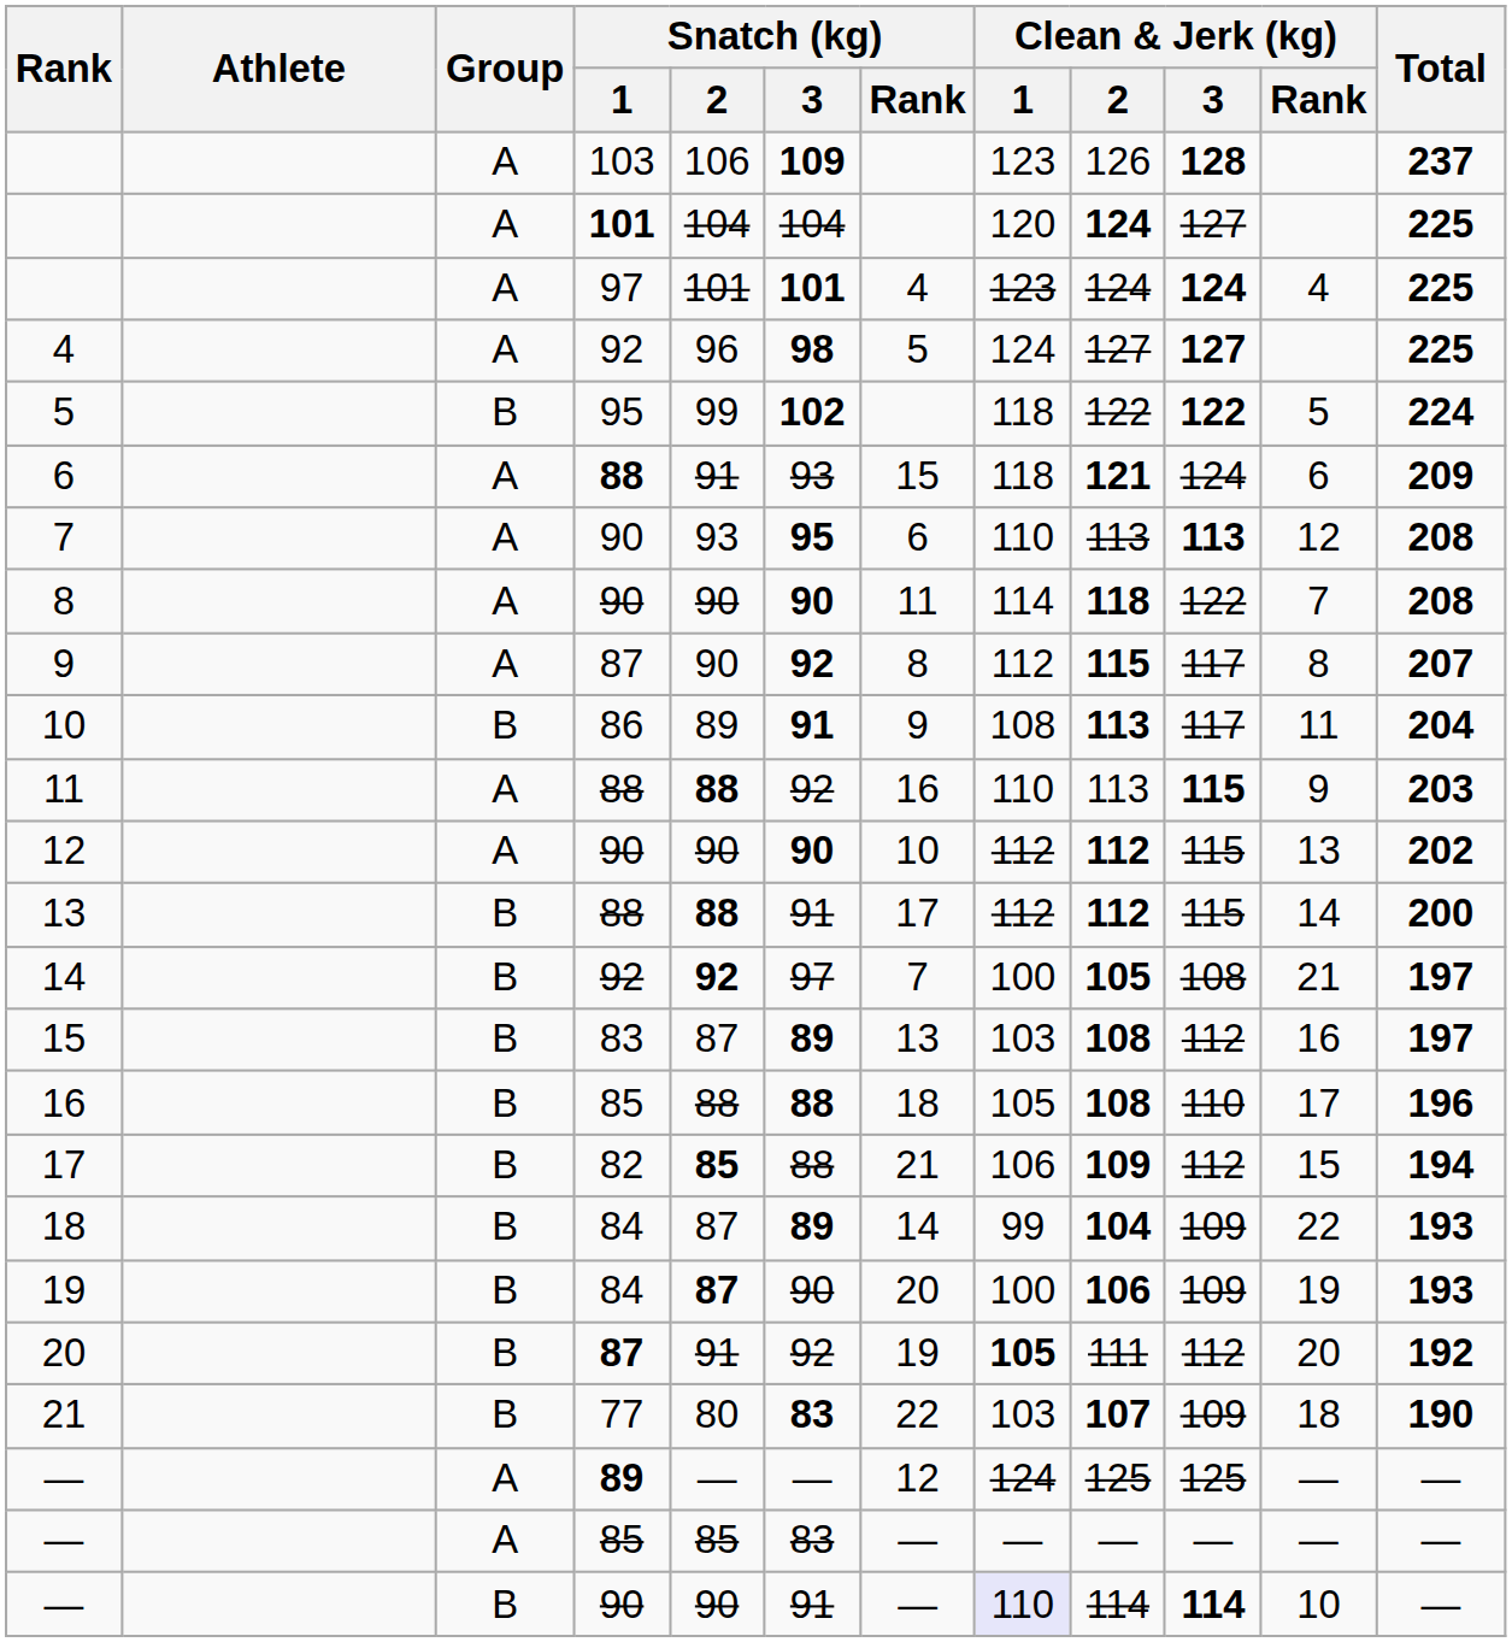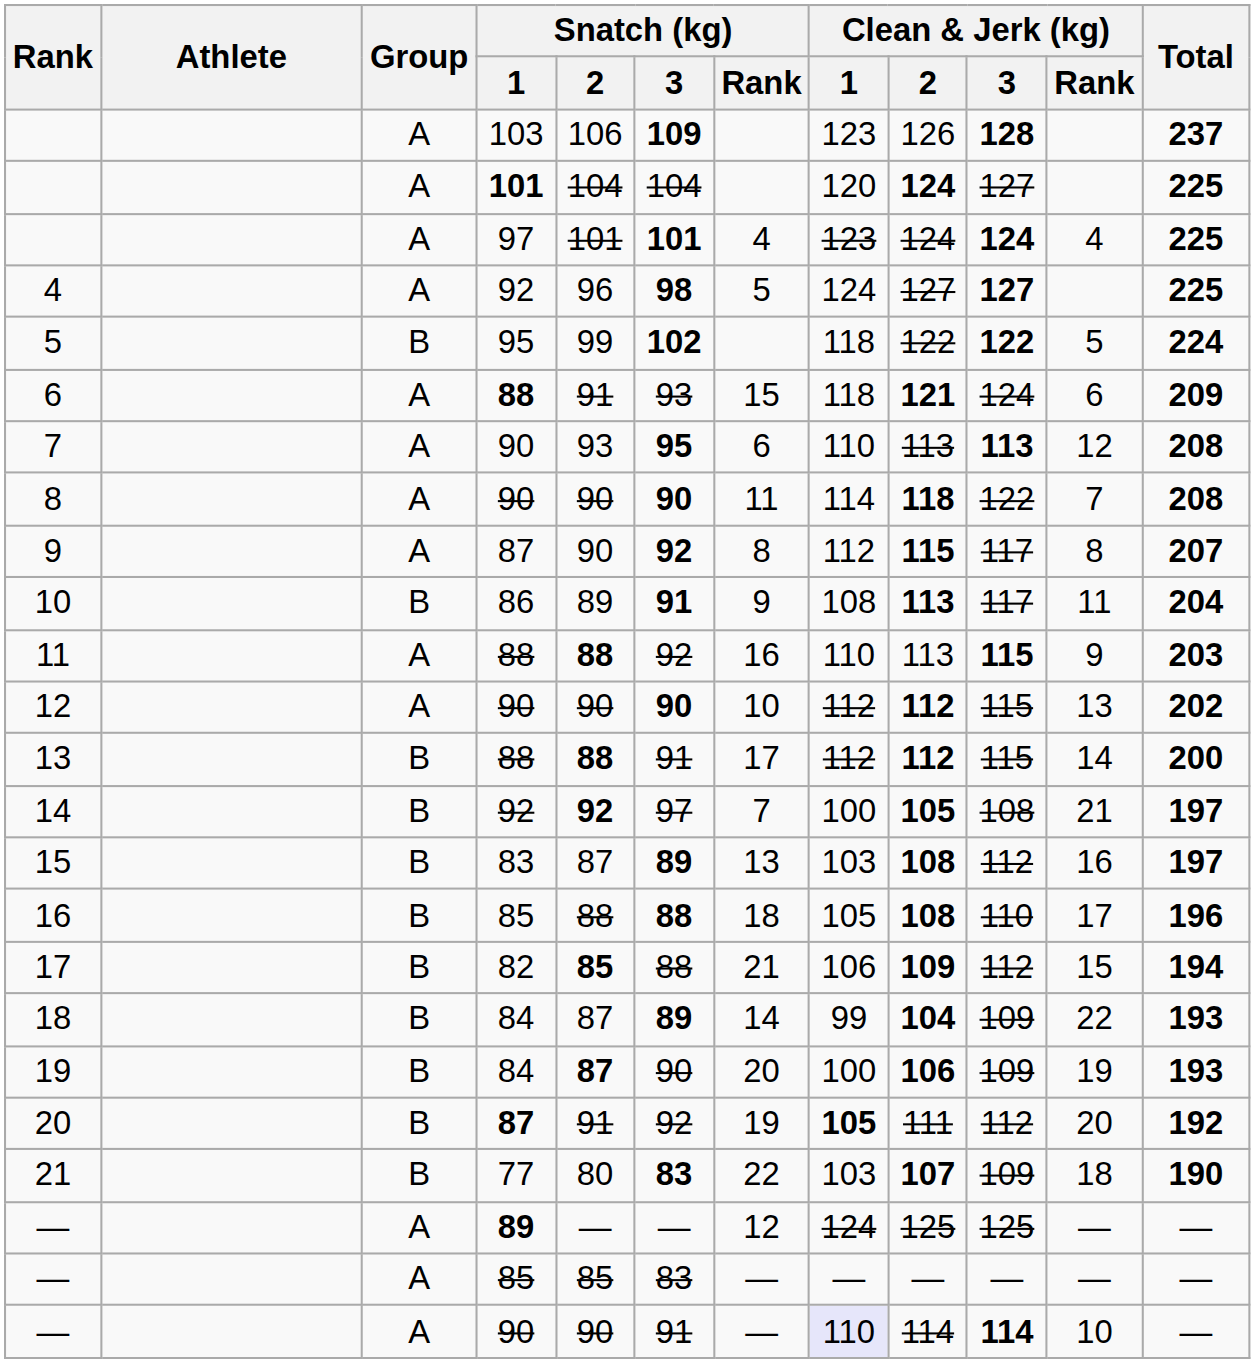— / 90 | Group: B -> A
